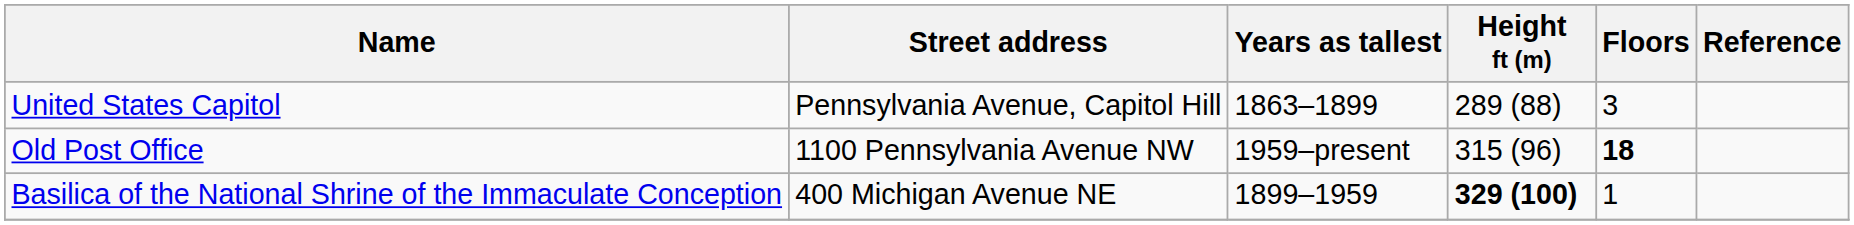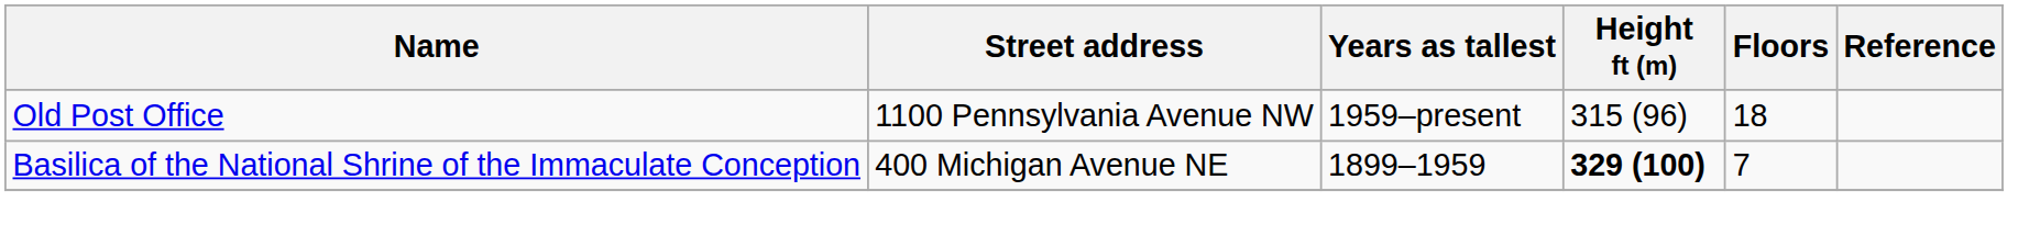- row: United States Capitol | Pennsylvania Avenue, Capitol Hill | 1863–1899 | 289 (88) | 3
Old Post Office | Floors: bold -> normal
Basilica of the National Shrine of the Immaculate Conception | Floors: 1 -> 7
